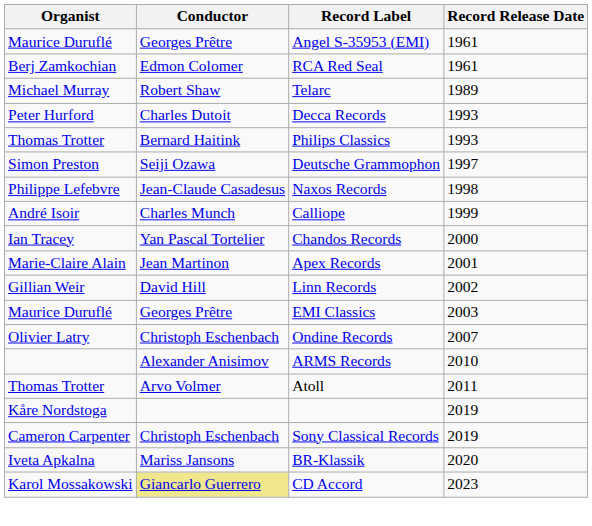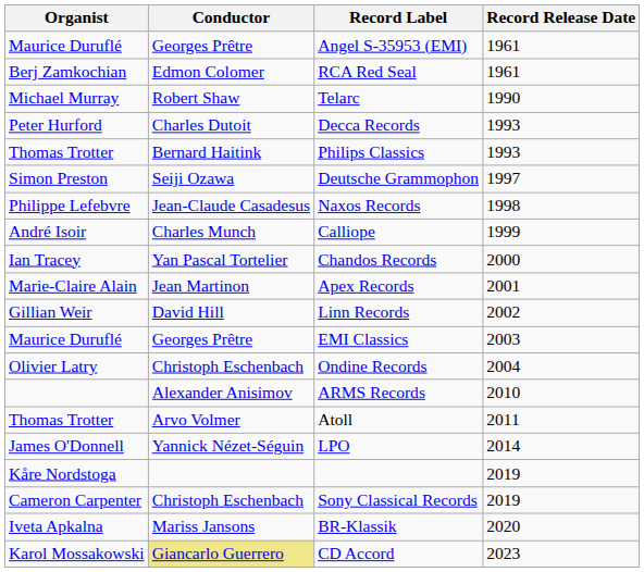Telarc | Record Release Date: 1989 -> 1990
Ondine Records | Record Release Date: 2007 -> 2004
+ row: James O'Donnell | Yannick Nézet-Séguin | LPO | 2014
